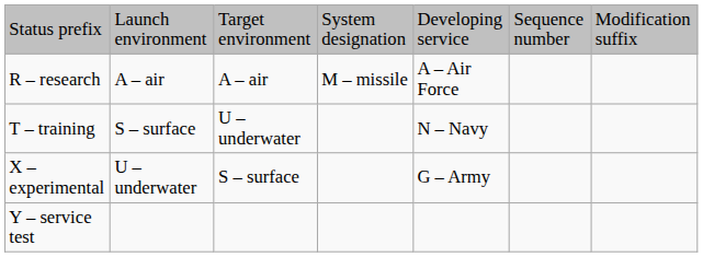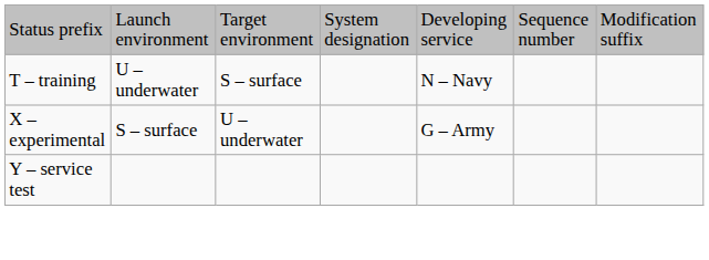- row: R – research | A – air | A – air | M – missile | A – Air Force
T – training | column 2: S – surface -> U – underwater
T – training | column 3: U – underwater -> S – surface
X – experimental | column 2: U – underwater -> S – surface
X – experimental | column 3: S – surface -> U – underwater
